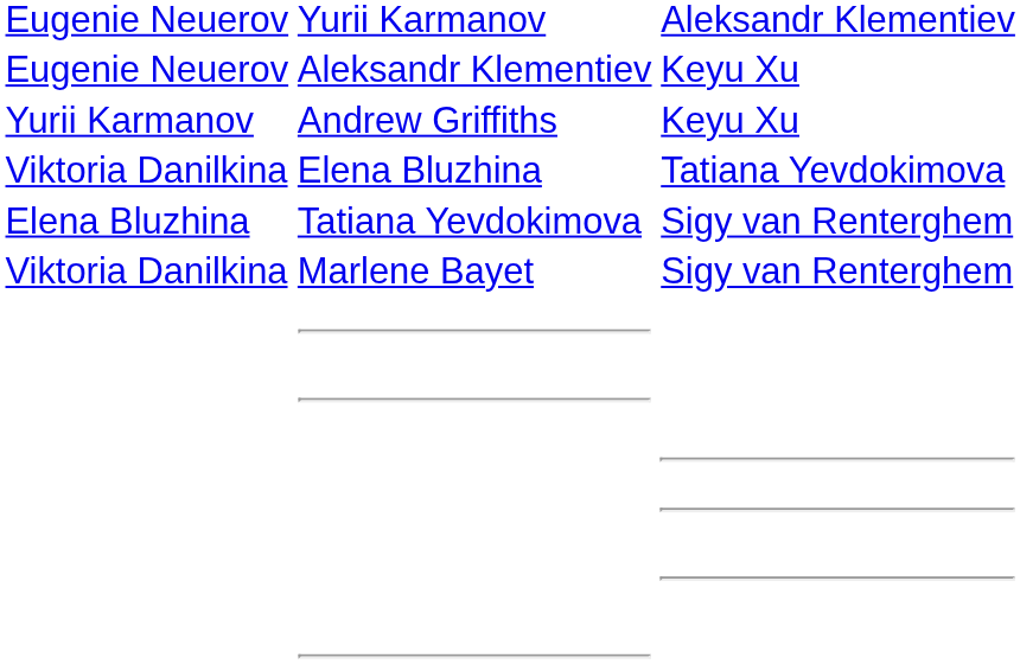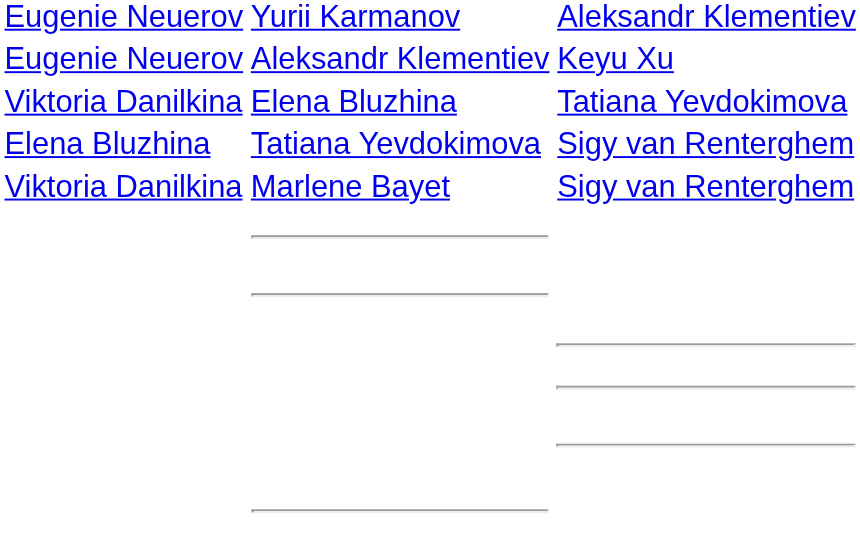- row: Yurii Karmanov | Andrew Griffiths | Keyu Xu
